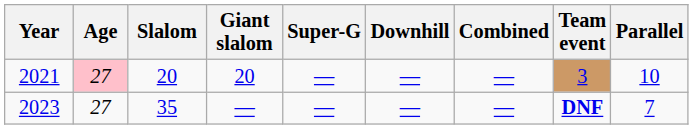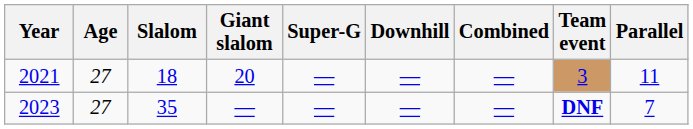2021 | Age: pink background -> no background
2021 | Slalom: 20 -> 18
2021 | Parallel: 10 -> 11
